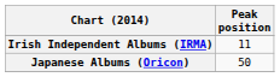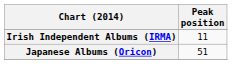Japanese Albums (Oricon) | Peak position: 50 -> 51
